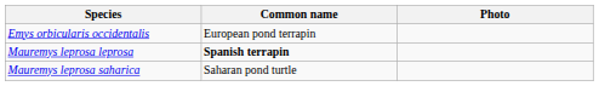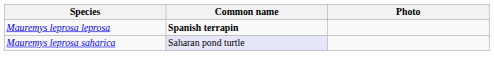- row: Emys orbicularis occidentalis | European pond terrapin
Mauremys leprosa saharica | Common name: no background -> lavender background
